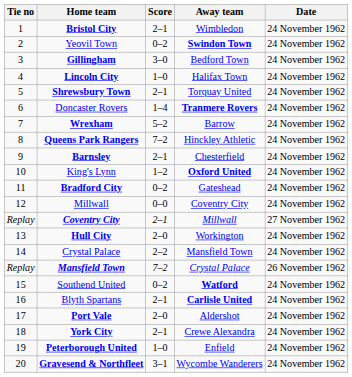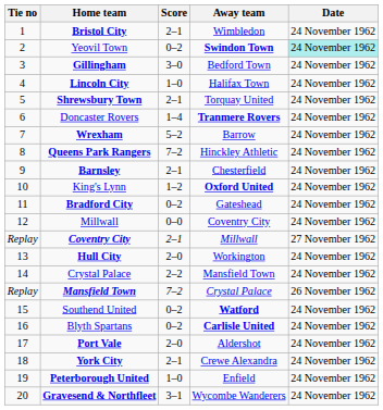Yeovil Town | Date: no background -> paleturquoise background
Blyth Spartans | Score: 2–1 -> 0–2
